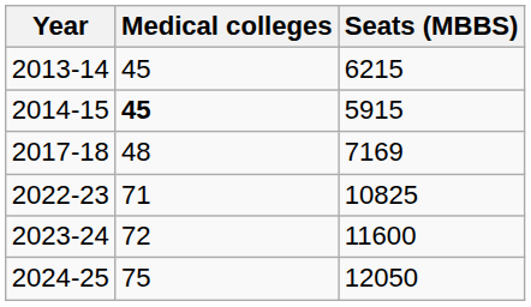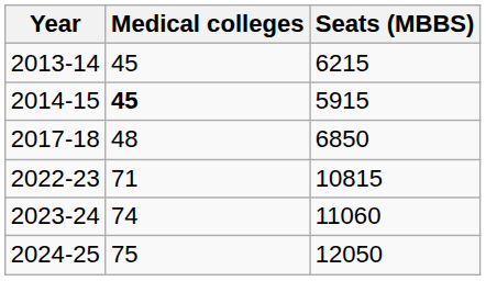2017-18 | Seats (MBBS): 7169 -> 6850
2022-23 | Seats (MBBS): 10825 -> 10815
2023-24 | Medical colleges: 72 -> 74
2023-24 | Seats (MBBS): 11600 -> 11060
